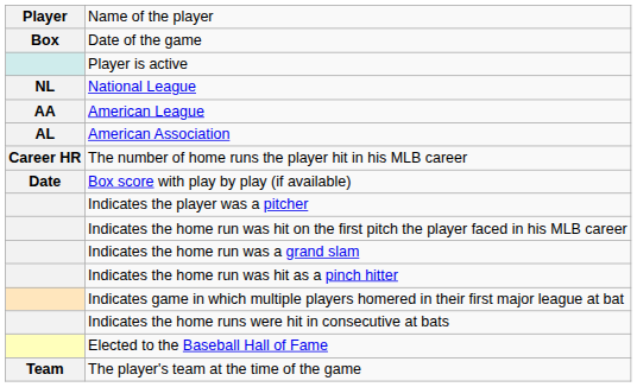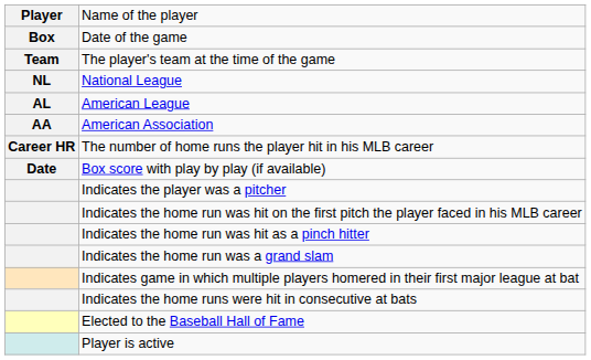rows swapped: The player's team at the time of the game <-> Player is active
American League | column 1: AA -> AL
American Association | column 1: AL -> AA
rows swapped: Indicates the home run was a grand slam <-> Indicates the home run was hit as a pinch hitter
